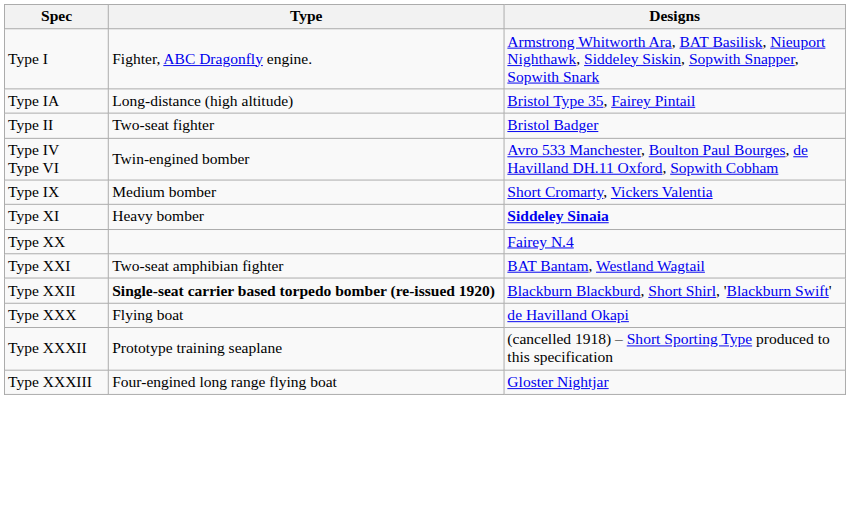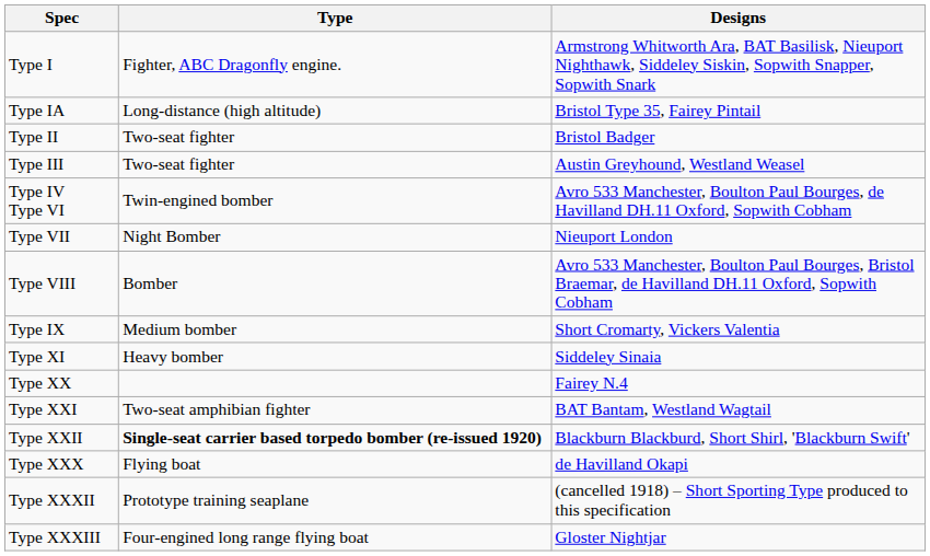+ row: Type III | Two-seat fighter | Austin Greyhound, Westland Weasel
+ row: Type VII | Night Bomber | Nieuport London
+ row: Type VIII | Bomber | Avro 533 Manchester, Boulton Paul Bourges, Bristol Braemar, de Havilland DH.11 Oxford, Sopwith Cobham
Type XI | Designs: bold -> normal
